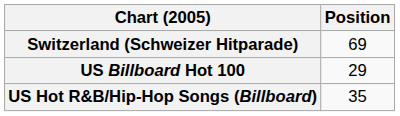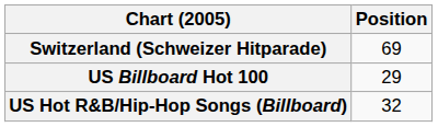US Hot R&B/Hip-Hop Songs (Billboard) | Position: 35 -> 32
